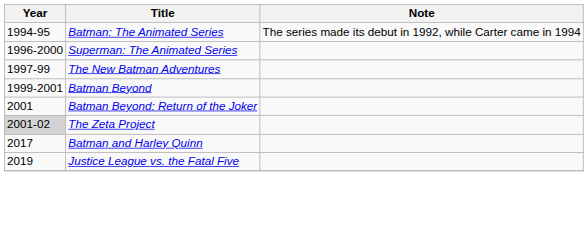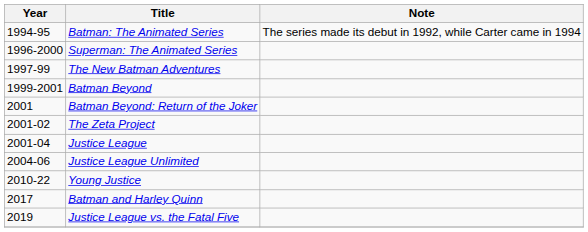The Zeta Project | Year: lightgrey background -> no background
+ row: 2001-04 | Justice League
+ row: 2004-06 | Justice League Unlimited
+ row: 2010-22 | Young Justice
